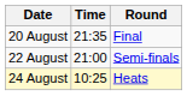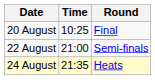20 August | Time: 21:35 -> 10:25
24 August | Time: 10:25 -> 21:35
